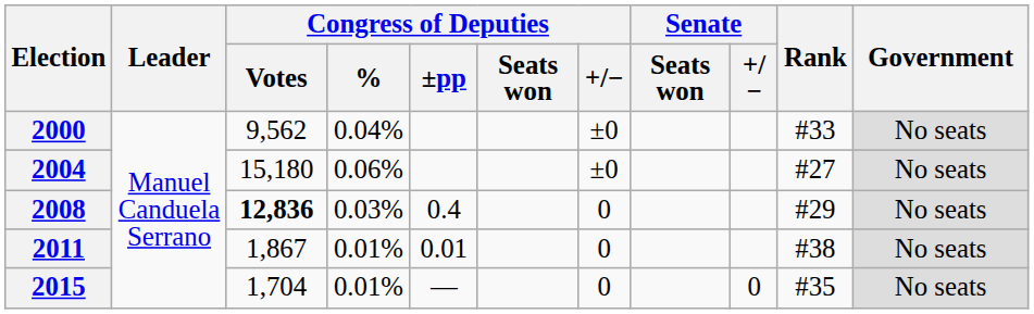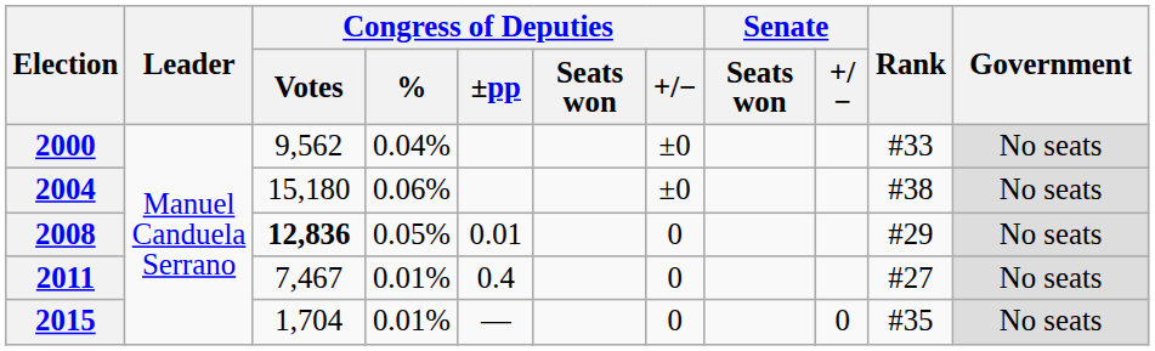2004 | Rank: #27 -> #38
2008 | Congress of Deputies / %: 0.03% -> 0.05%
2008 | Congress of Deputies / ±pp: 0.4 -> 0.01
2011 | Congress of Deputies / Votes: 1,867 -> 7,467
2011 | Congress of Deputies / ±pp: 0.01 -> 0.4
2011 | Rank: #38 -> #27
